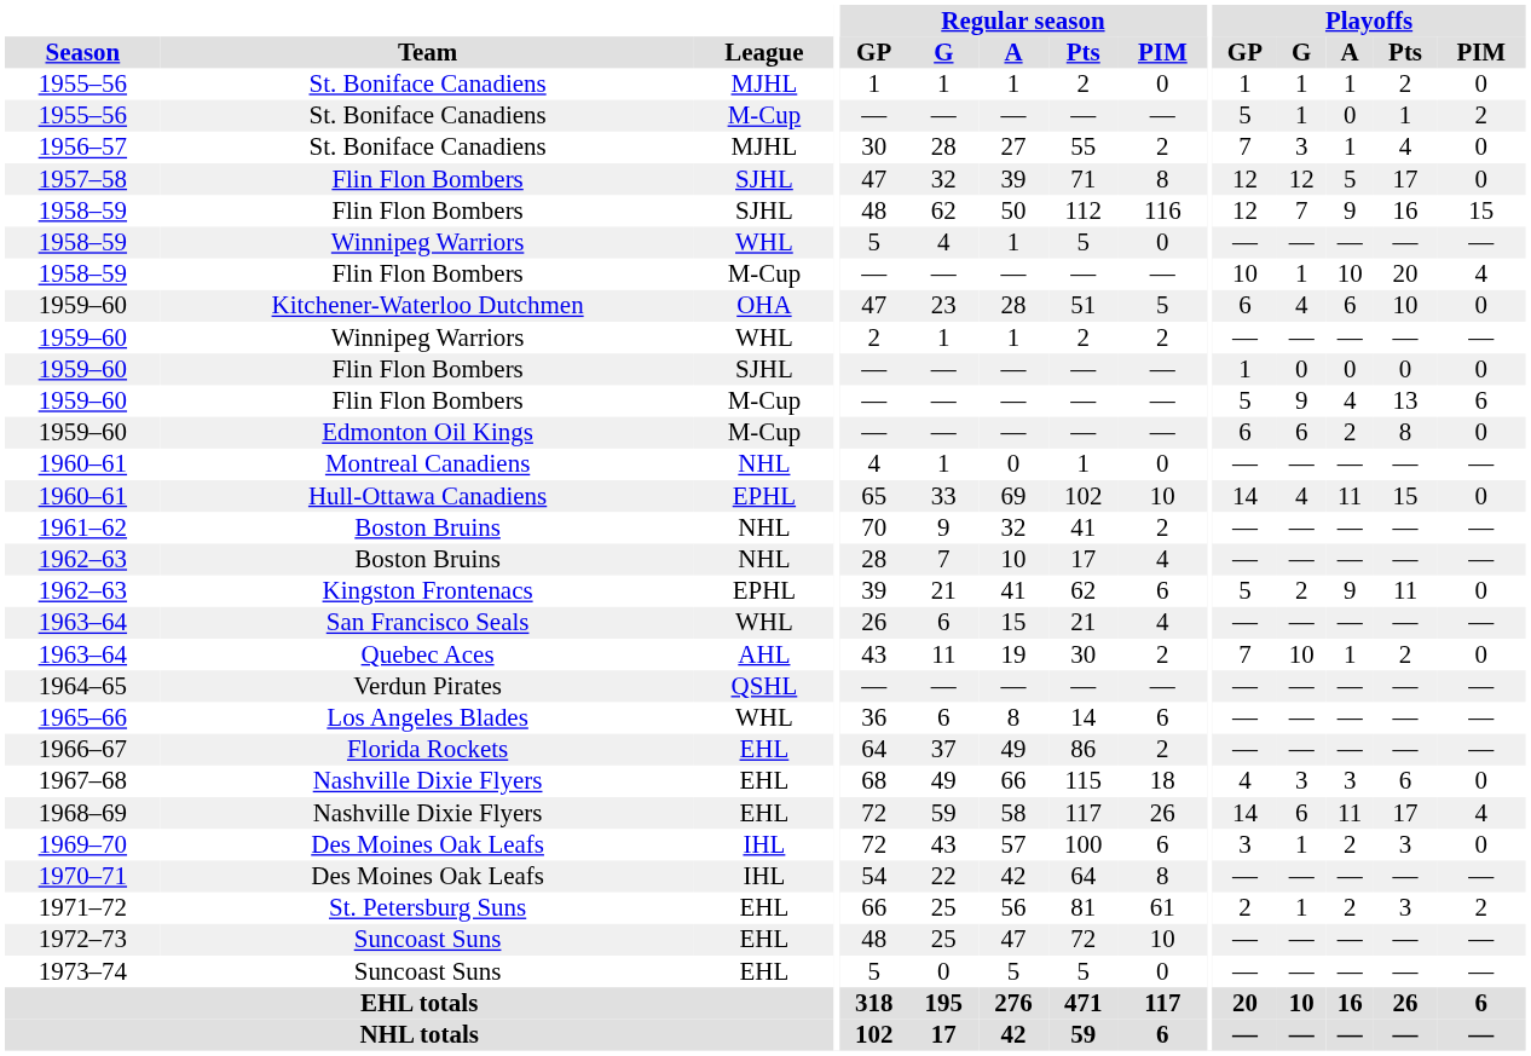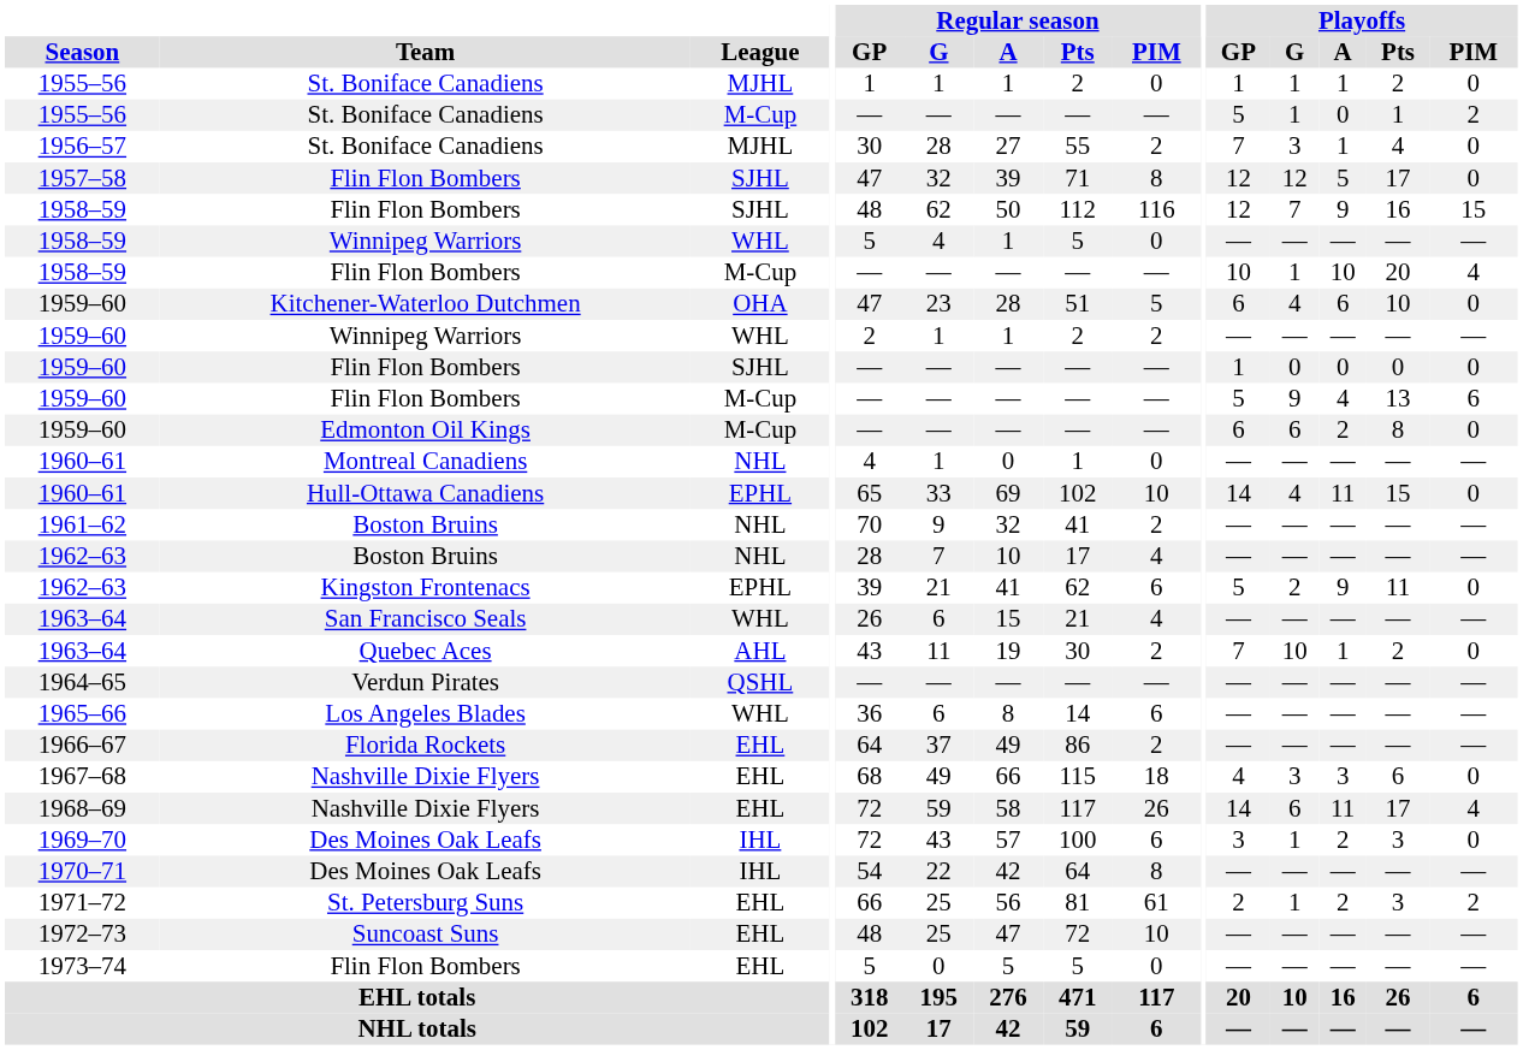1973–74 | Team: Suncoast Suns -> Flin Flon Bombers
